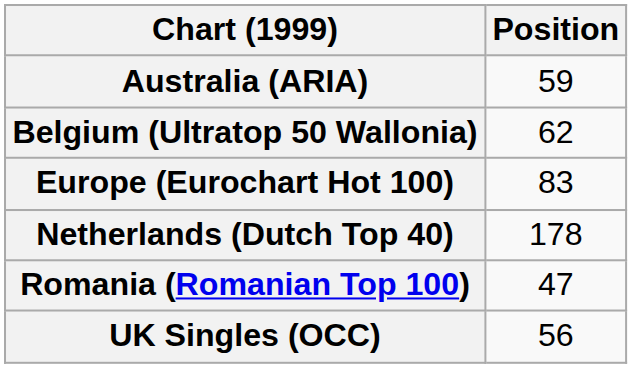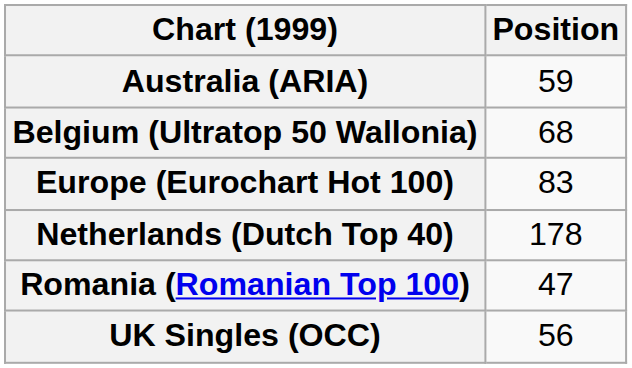Belgium (Ultratop 50 Wallonia) | Position: 62 -> 68
